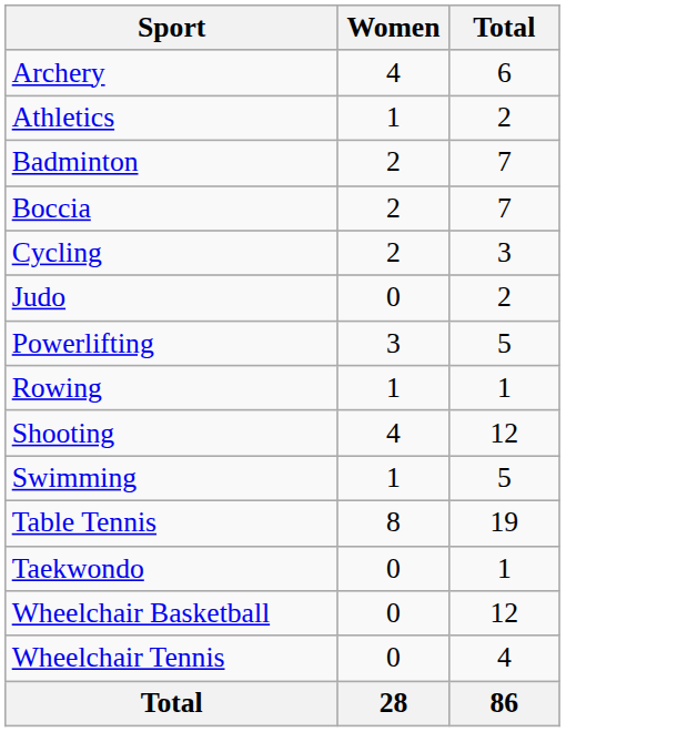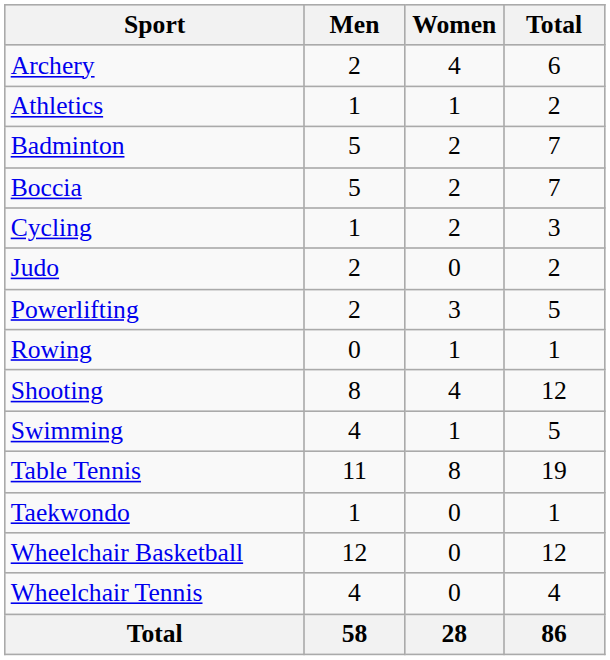+ column: Men | 2 | 1 | 5 | 5 | 1 | 2 | 2 | 0 | 8 | 4 | 11 | 1 | 12 | 4 | 58
